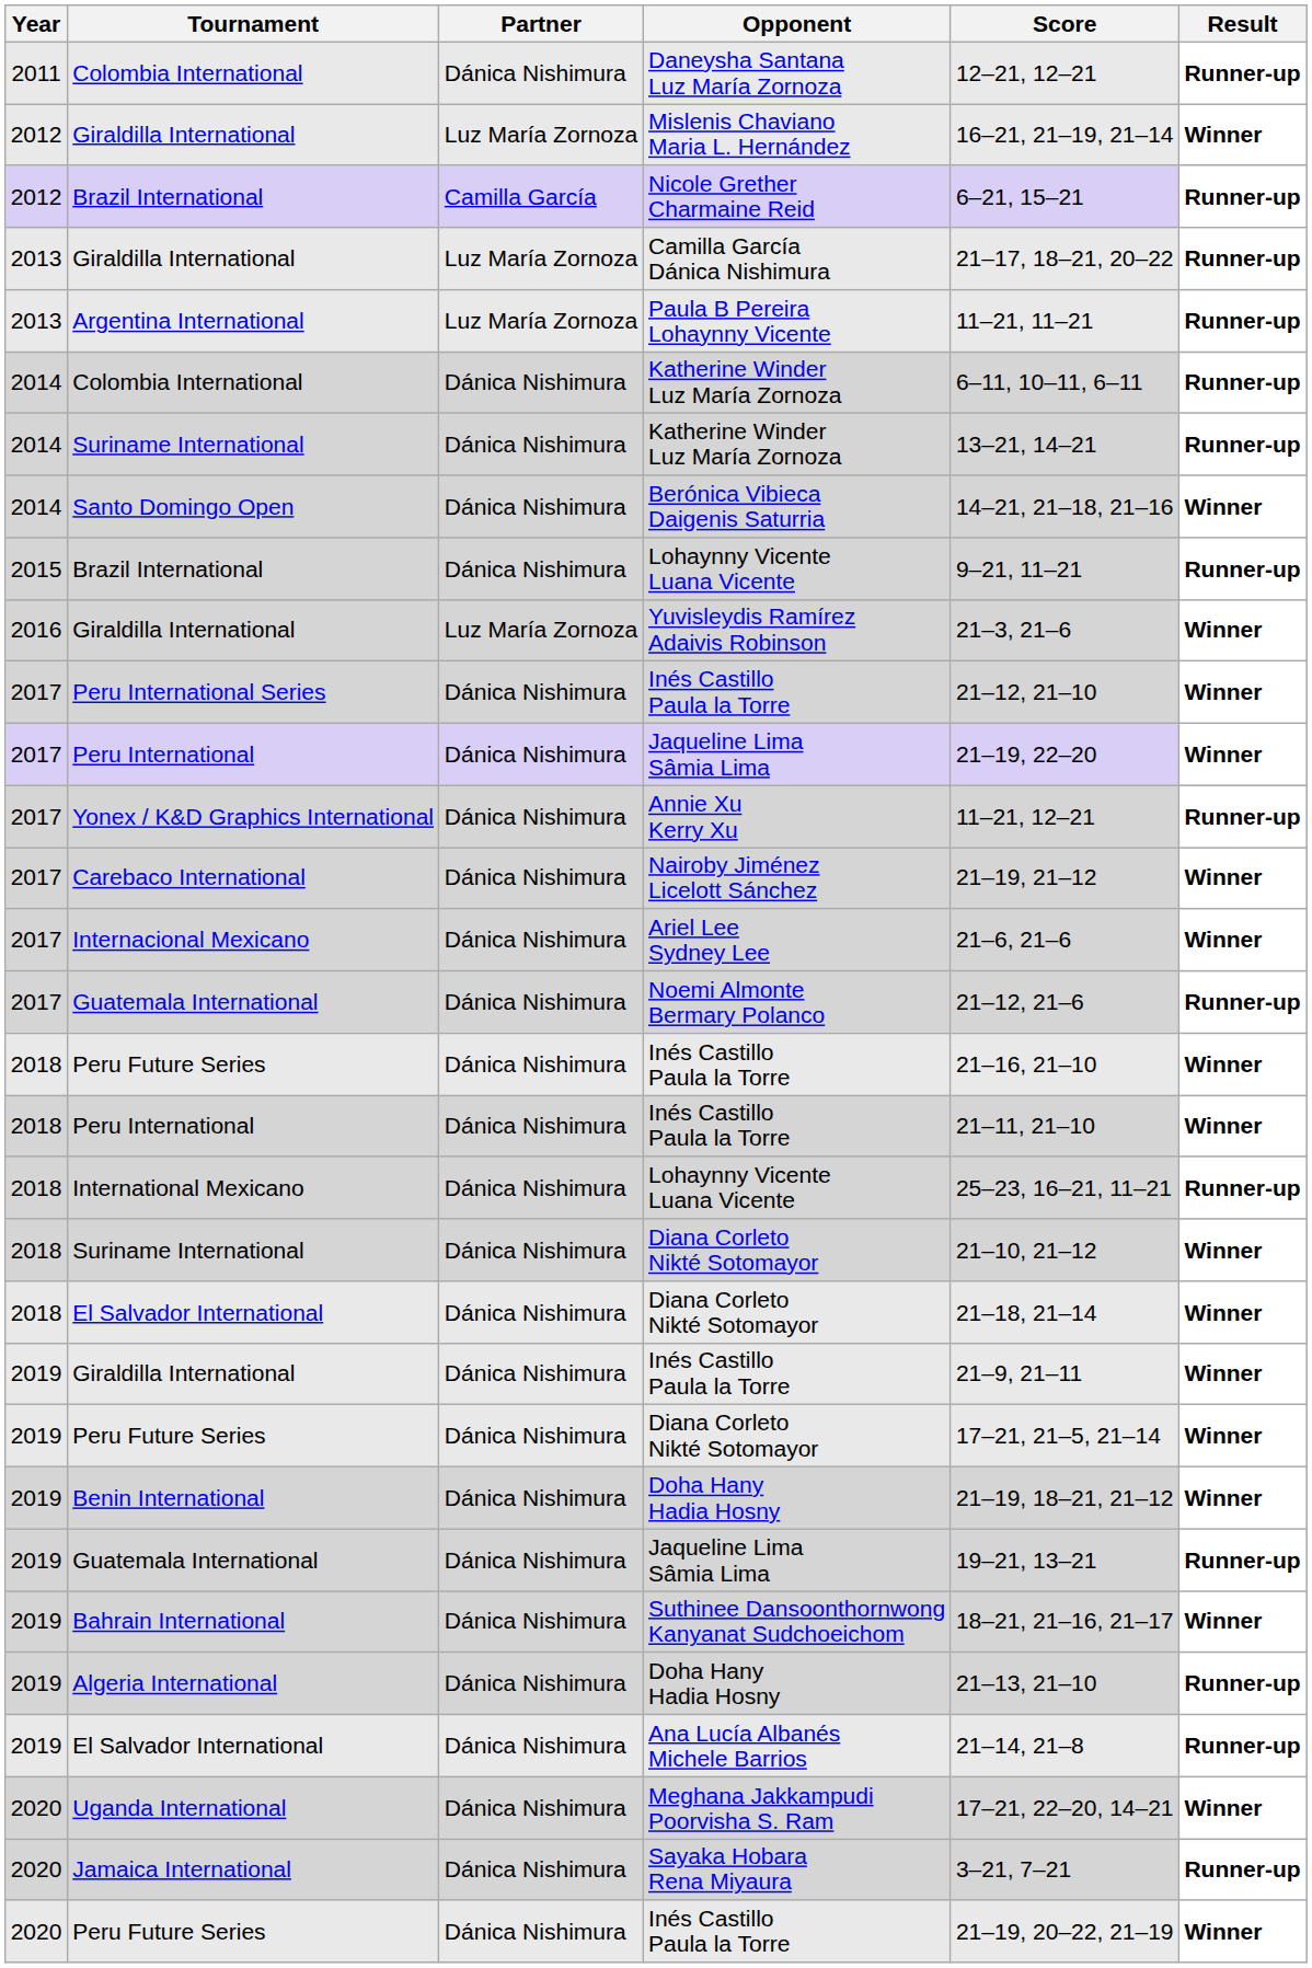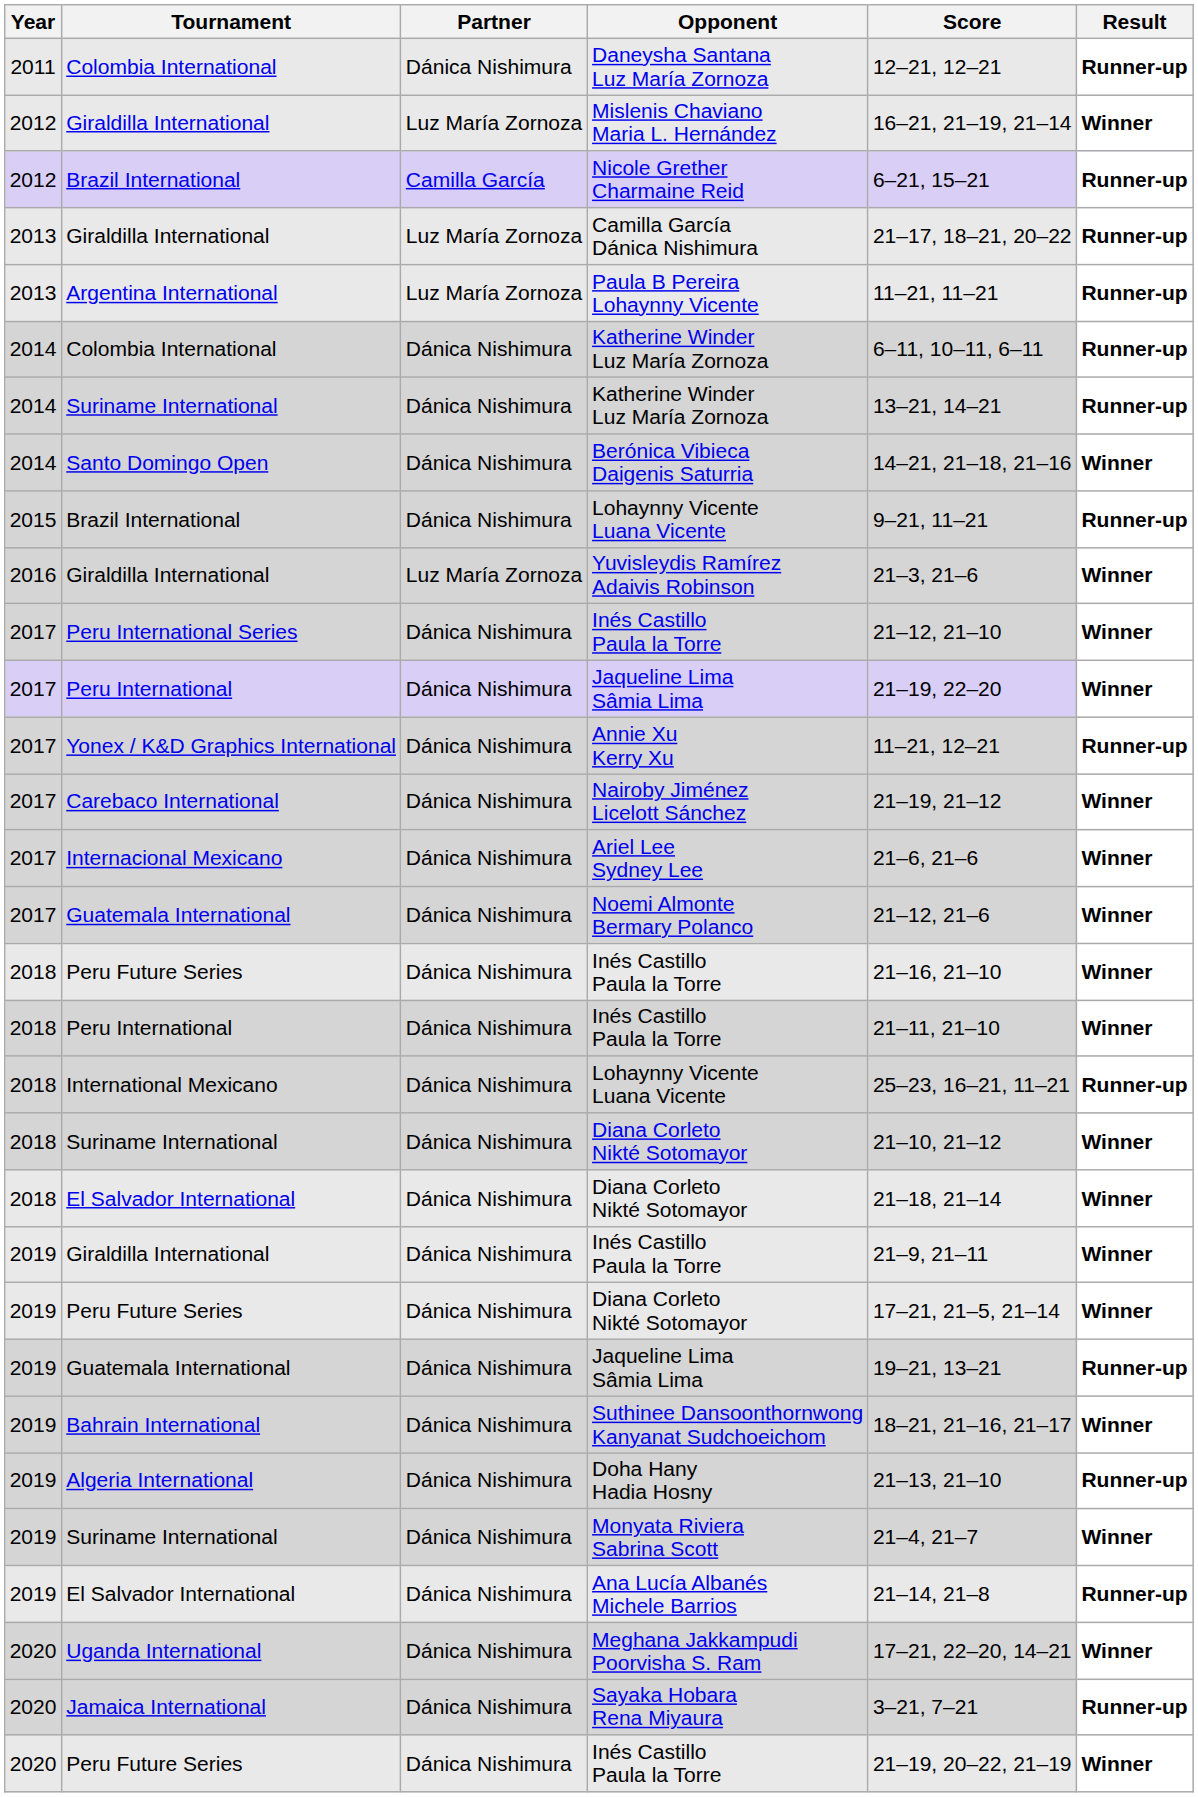Noemi Almonte Bermary Polanco | Result: Runner-up -> Winner
- row: 2019 | Benin International | Dánica Nishimura | Doha Hany Hadia Hosny | 21–19, 18–21, 21–12 | Winner
+ row: 2019 | Suriname International | Dánica Nishimura | Monyata Riviera Sabrina Scott | 21–4, 21–7 | Winner
